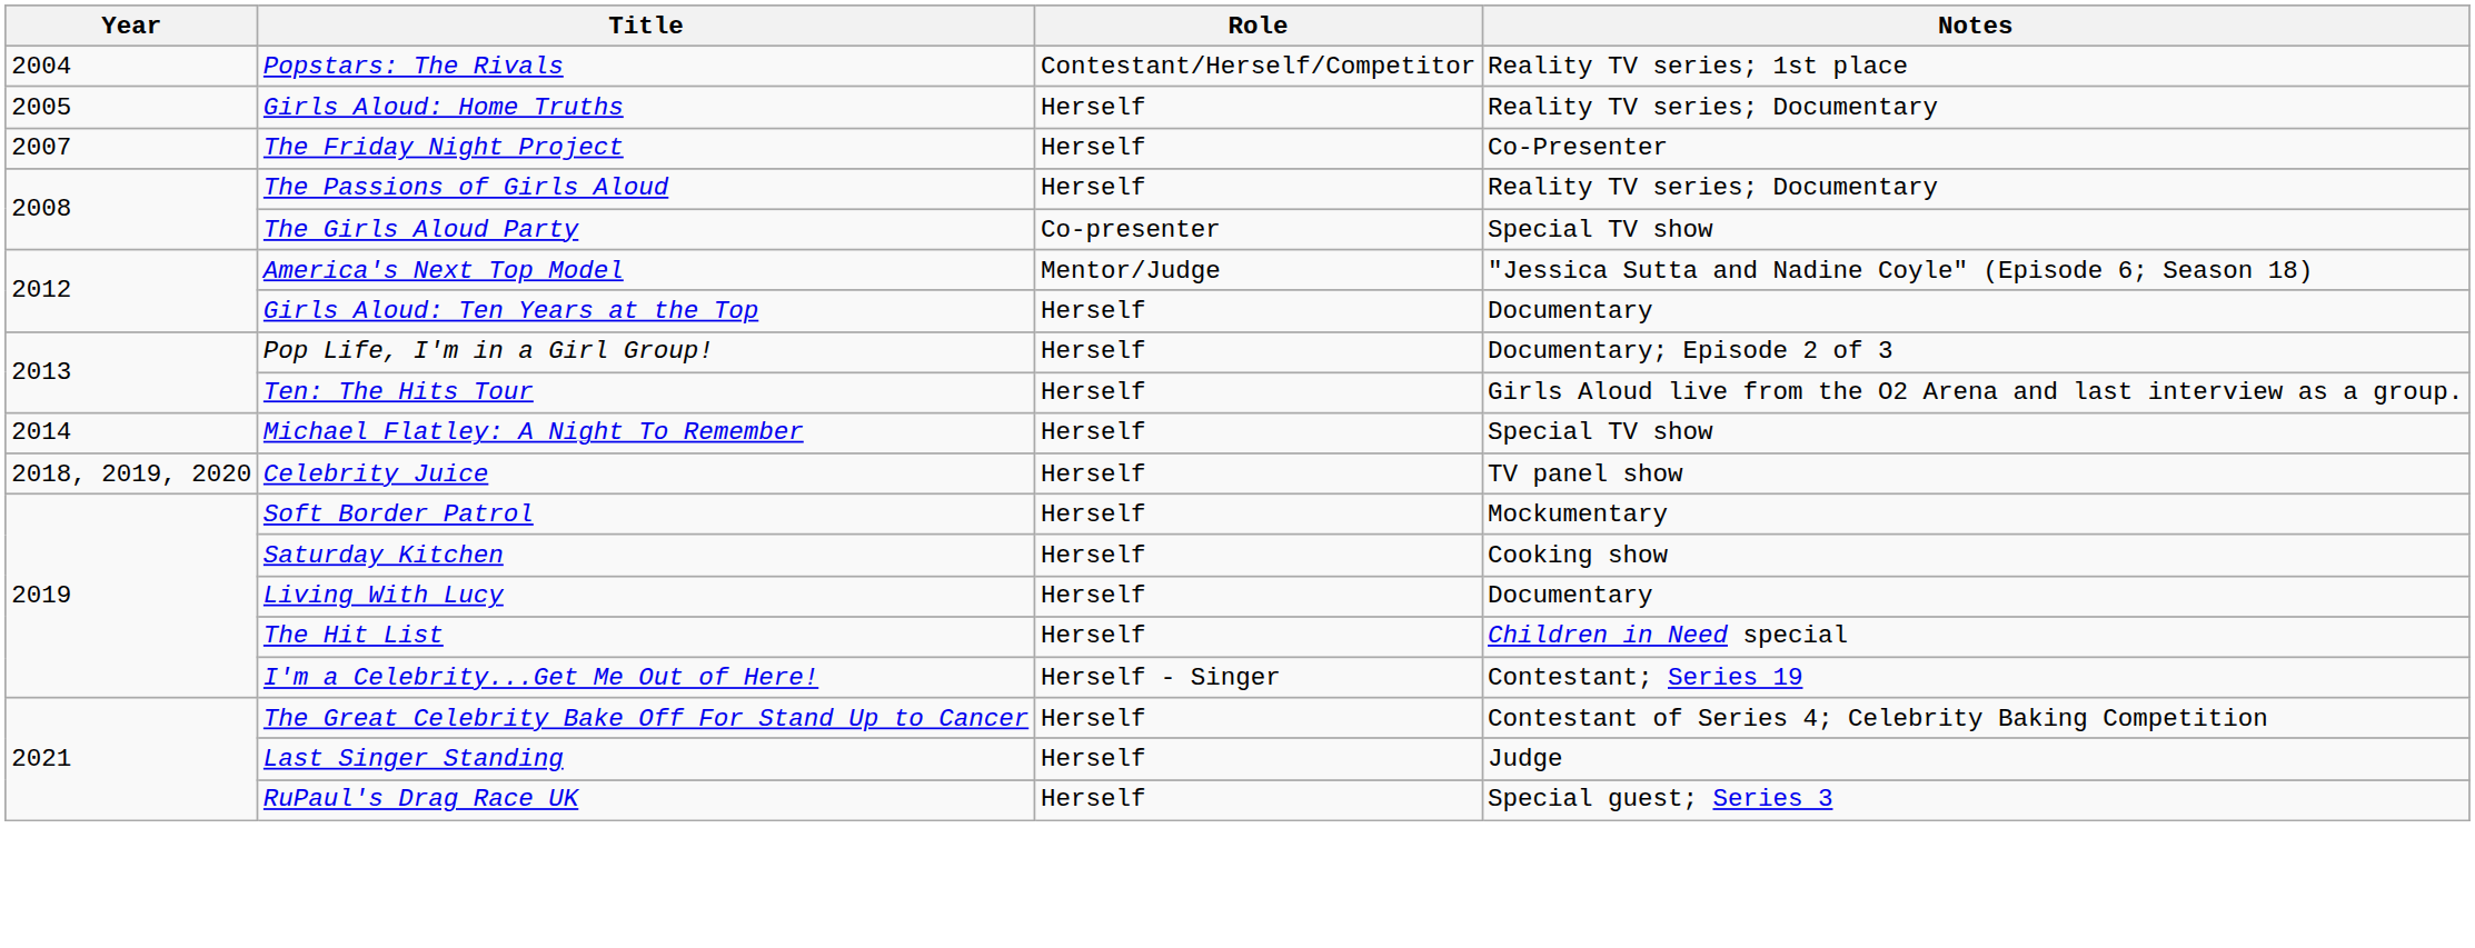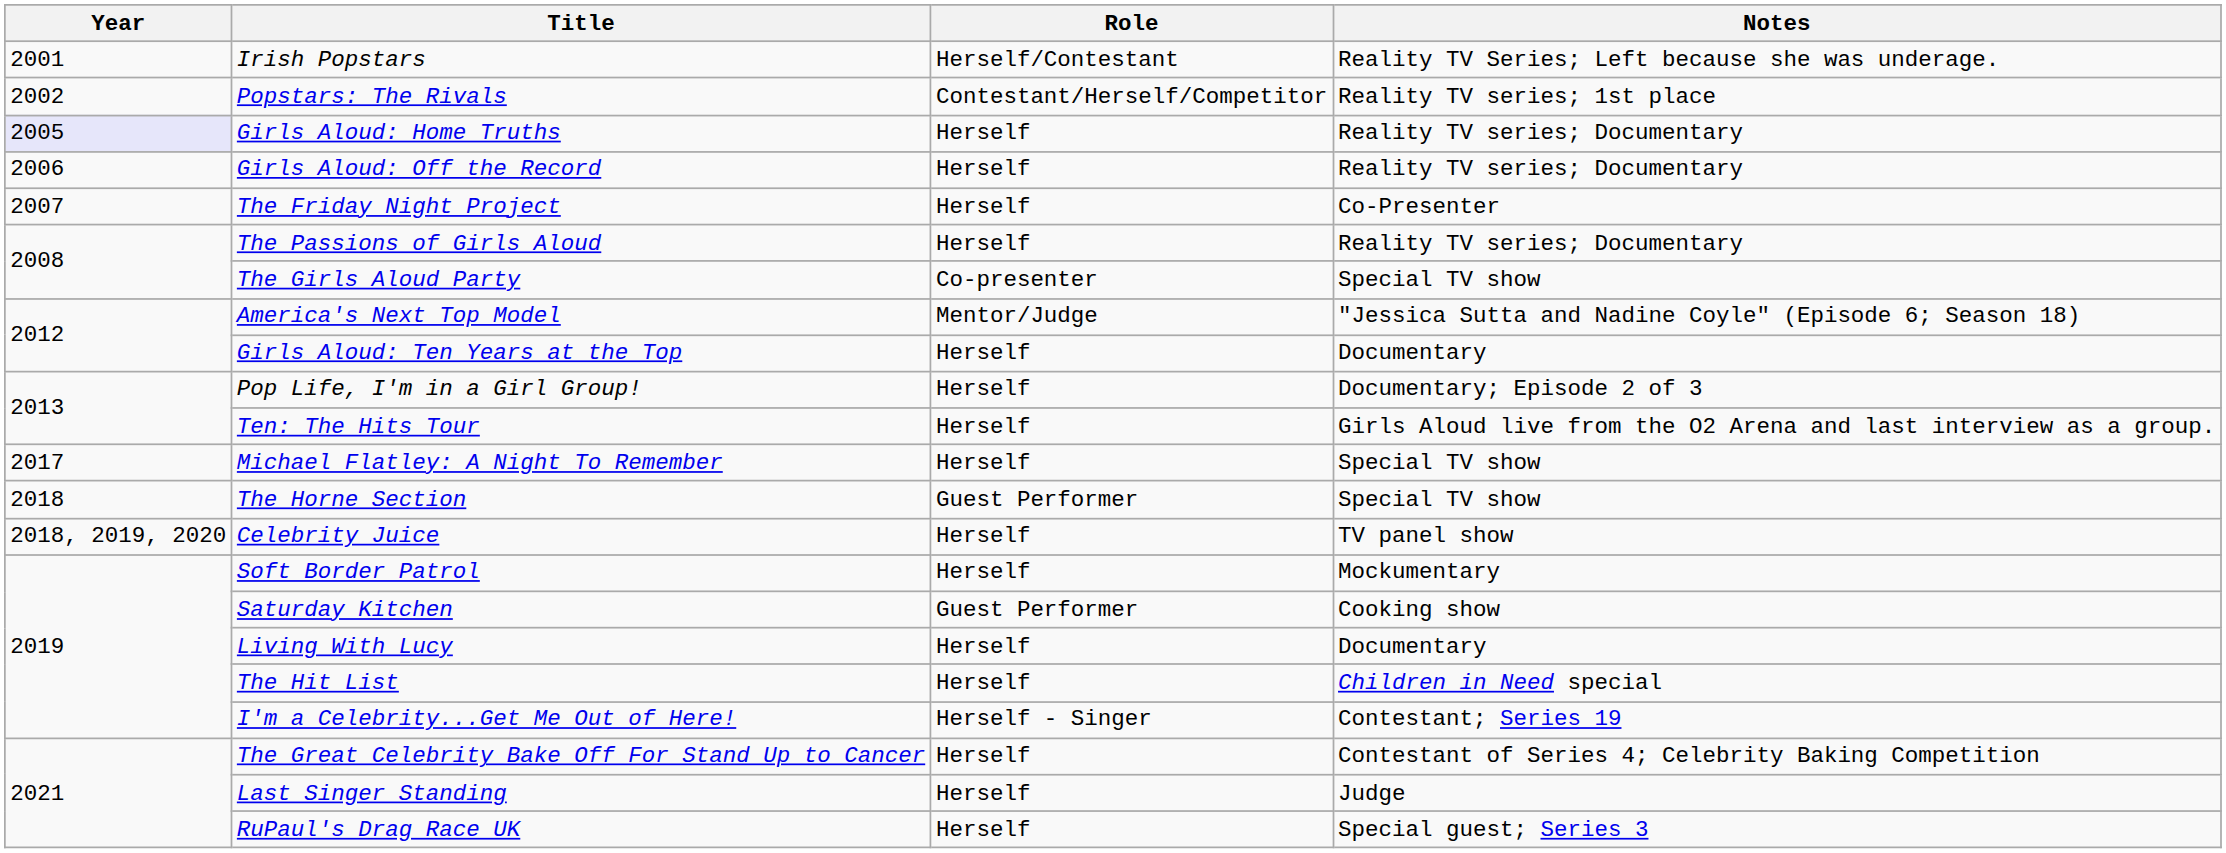+ row: 2001 | Irish Popstars | Herself/Contestant | Reality TV Series; Left because she was underage.
Popstars: The Rivals | Year: 2004 -> 2002
Girls Aloud: Home Truths | Year: no background -> lavender background
+ row: 2006 | Girls Aloud: Off the Record | Herself | Reality TV series; Documentary
Michael Flatley: A Night To Remember | Year: 2014 -> 2017
+ row: 2018 | The Horne Section | Guest Performer | Special TV show
Saturday Kitchen | Role: Herself -> Guest Performer
